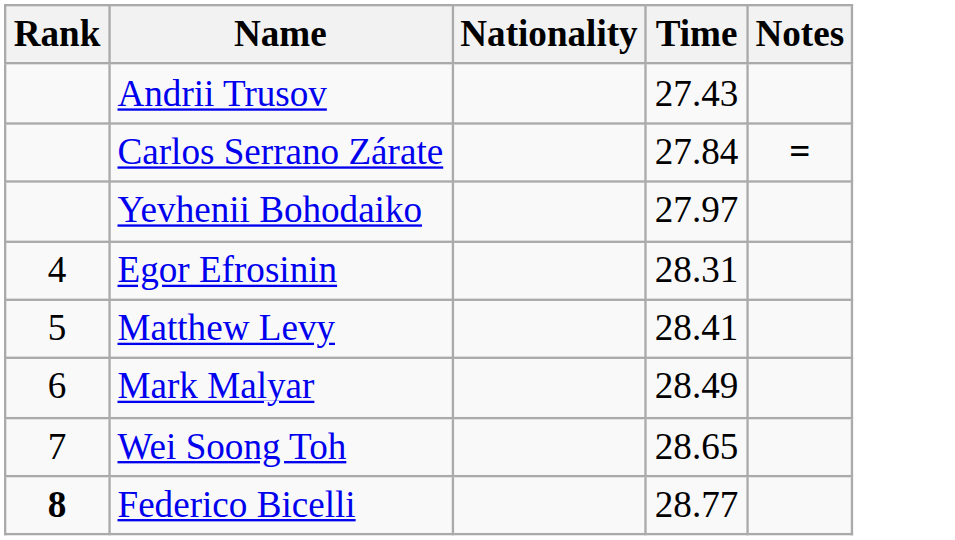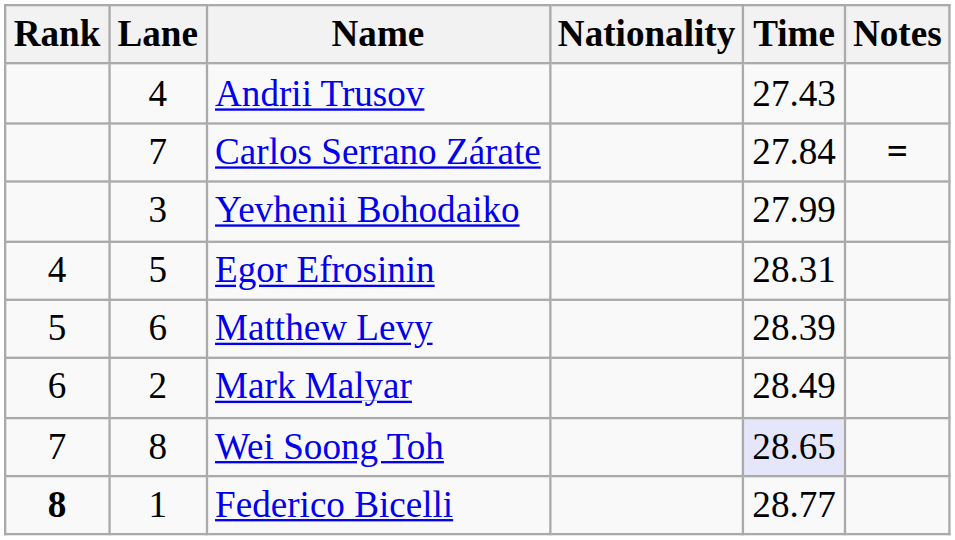+ column: Lane | 4 | 7 | 3 | 5 | 6 | 2 | 8 | 1
Yevhenii Bohodaiko | Time: 27.97 -> 27.99
Matthew Levy | Time: 28.41 -> 28.39
Wei Soong Toh | Time: no background -> lavender background
